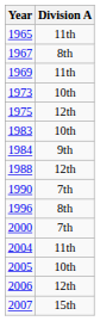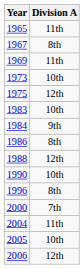+ row: 1986 | 8th
1990 | Division A: 7th -> 10th
- row: 2007 | 15th
